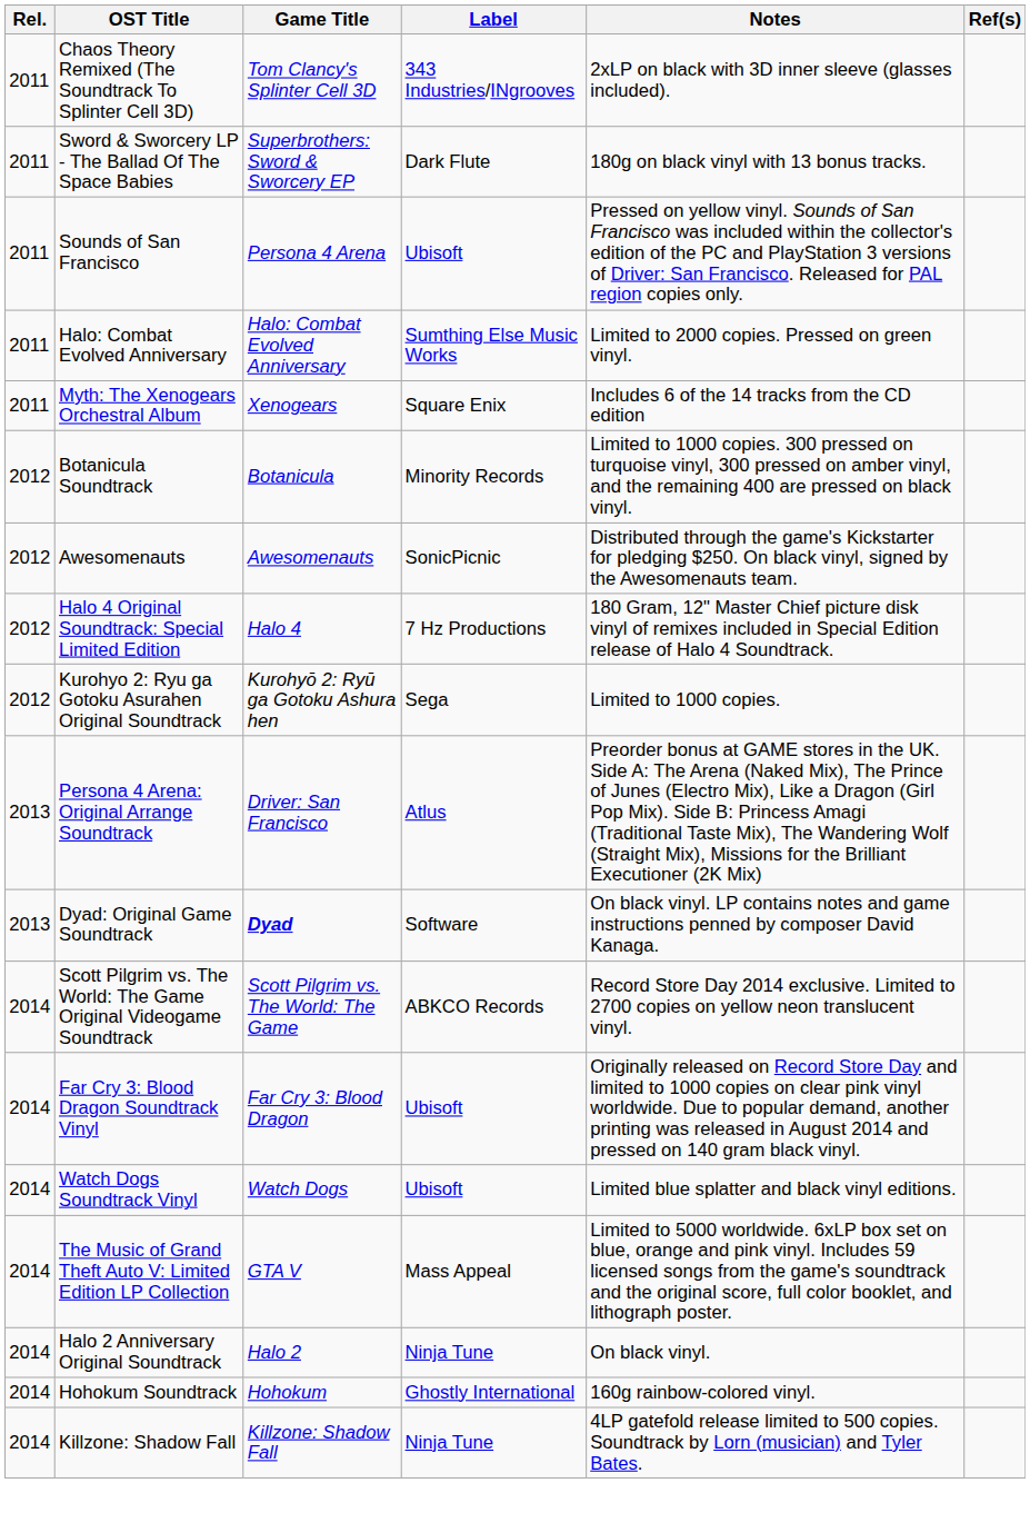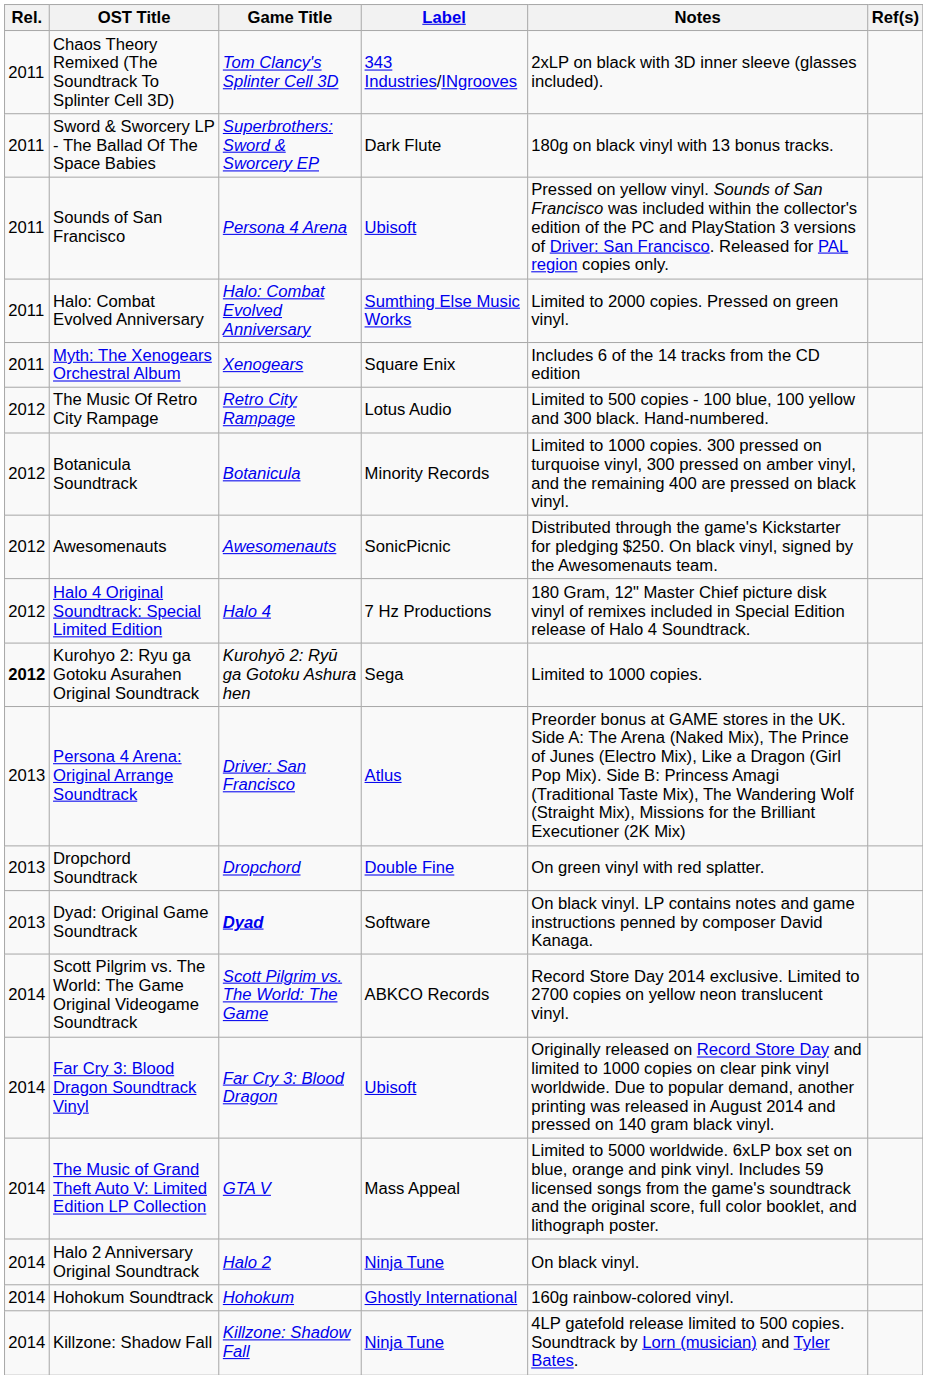+ row: 2012 | The Music Of Retro City Rampage | Retro City Rampage | Lotus Audio | Limited to 500 copies - 100 blue, 100 yellow and 300 black. Hand-numbered.
Kurohyo 2: Ryu ga Gotoku Asurahen Original Soundtrack | Rel.: normal -> bold
+ row: 2013 | Dropchord Soundtrack | Dropchord | Double Fine | On green vinyl with red splatter.
- row: 2014 | Watch Dogs Soundtrack Vinyl | Watch Dogs | Ubisoft | Limited blue splatter and black vinyl editions.
